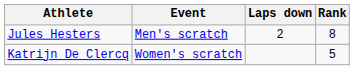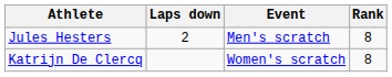columns swapped: Event <-> Laps down
Katrijn De Clercq | Rank: 5 -> 8
